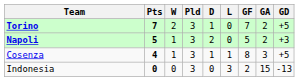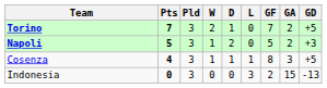columns swapped: Pld <-> W
